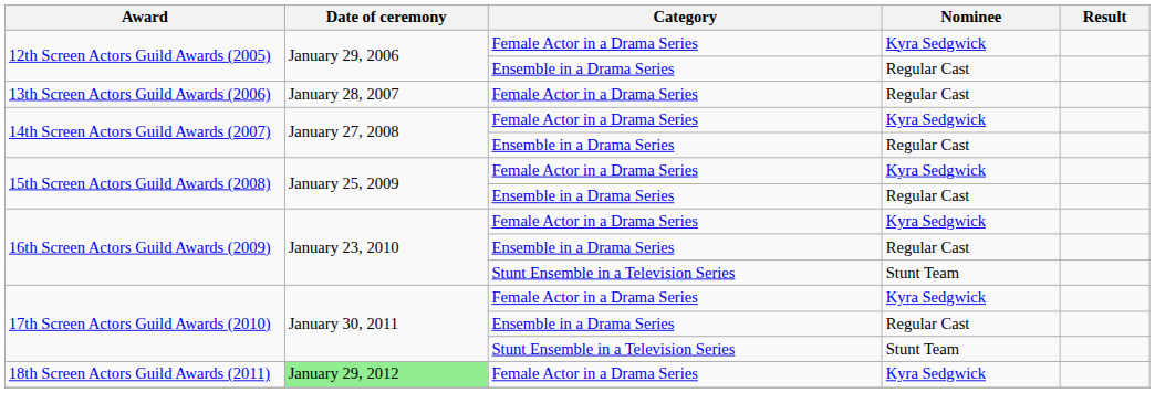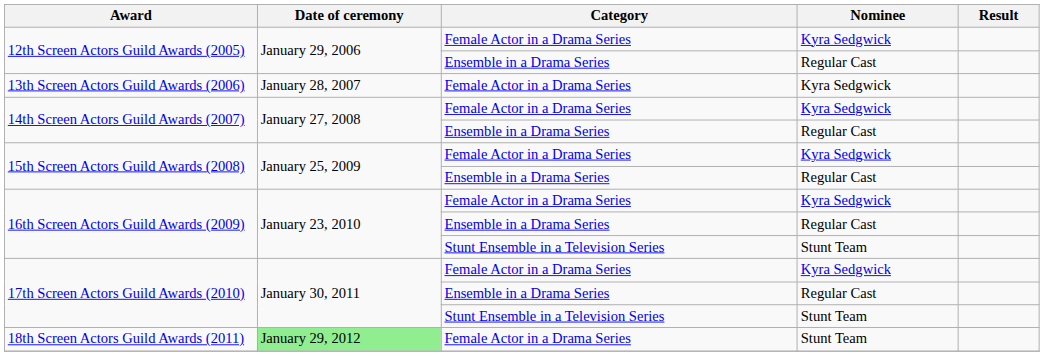13th Screen Actors Guild Awards (2006) | Nominee: Regular Cast -> Kyra Sedgwick
18th Screen Actors Guild Awards (2011) | Nominee: Kyra Sedgwick -> Stunt Team
